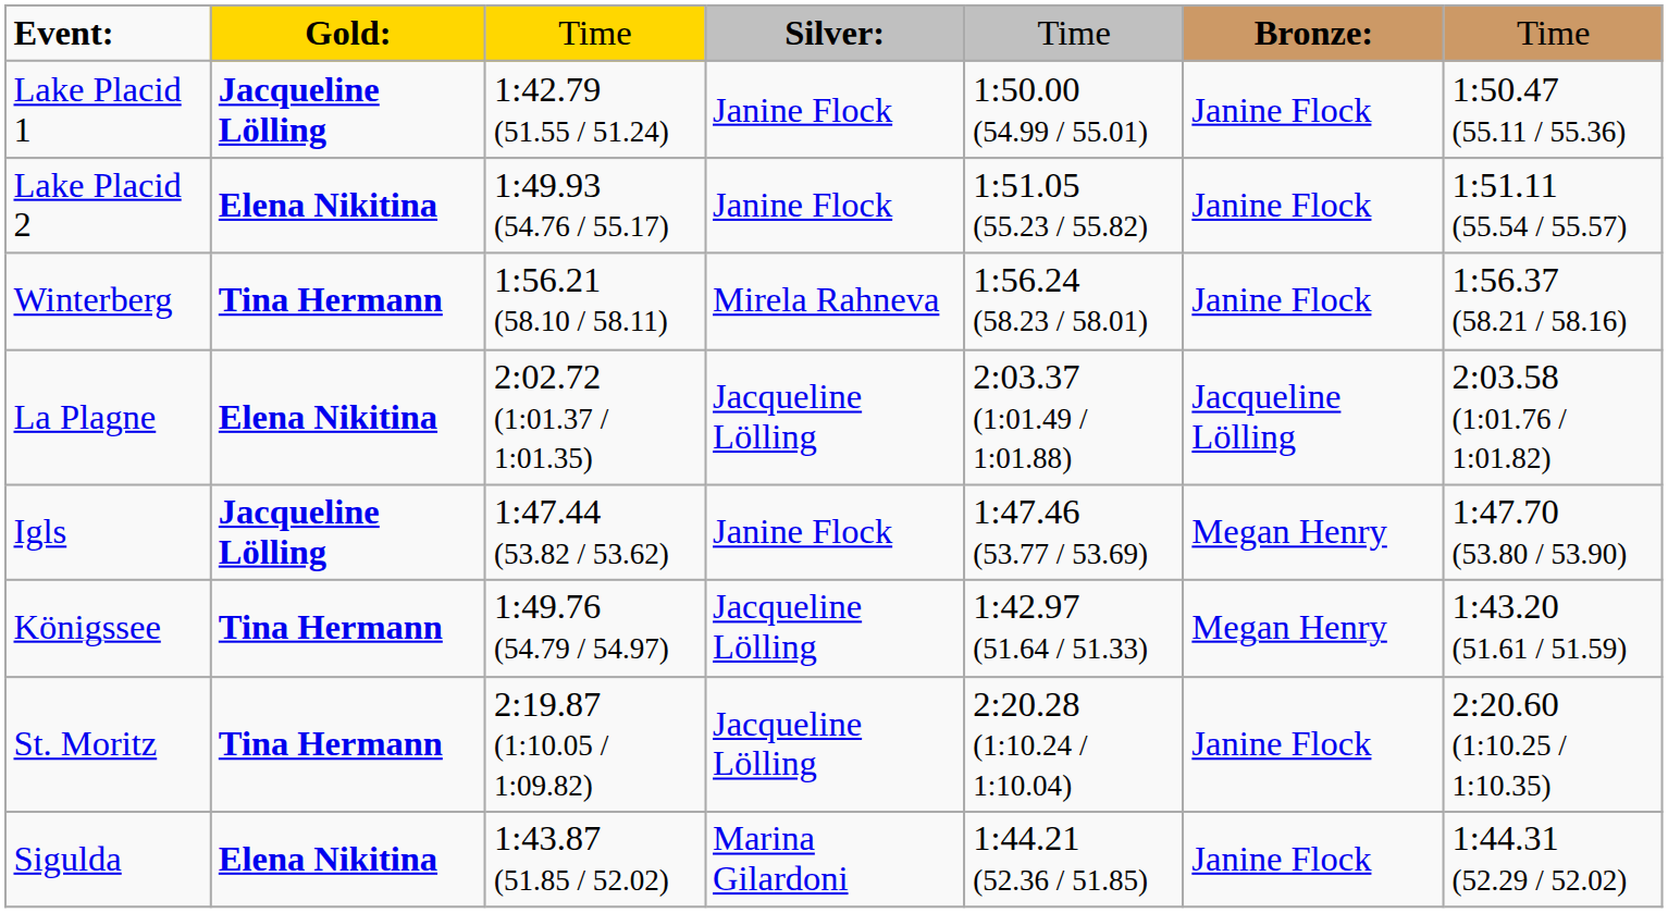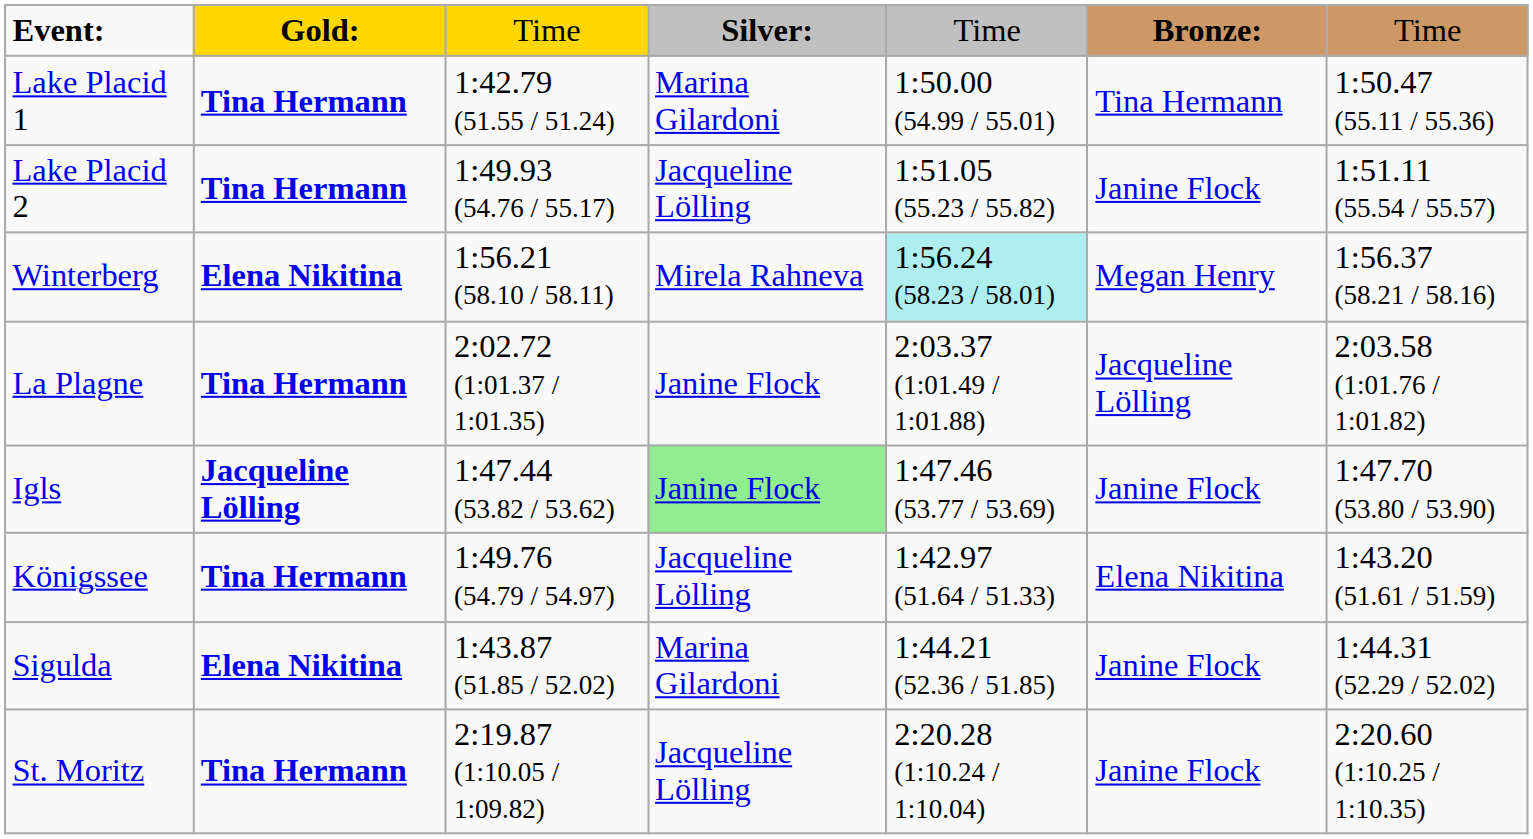Lake Placid 1 | column 2: Jacqueline Lölling -> Tina Hermann
Lake Placid 1 | column 4: Janine Flock -> Marina Gilardoni
Lake Placid 1 | column 6: Janine Flock -> Tina Hermann
Lake Placid 2 | column 2: Elena Nikitina -> Tina Hermann
Lake Placid 2 | column 4: Janine Flock -> Jacqueline Lölling
Winterberg | column 2: Tina Hermann -> Elena Nikitina
Winterberg | column 5: no background -> paleturquoise background
Winterberg | column 6: Janine Flock -> Megan Henry
La Plagne | column 2: Elena Nikitina -> Tina Hermann
La Plagne | column 4: Jacqueline Lölling -> Janine Flock
Igls | column 4: no background -> lightgreen background
Igls | column 6: Megan Henry -> Janine Flock
Königssee | column 6: Megan Henry -> Elena Nikitina
rows swapped: St. Moritz <-> Sigulda
